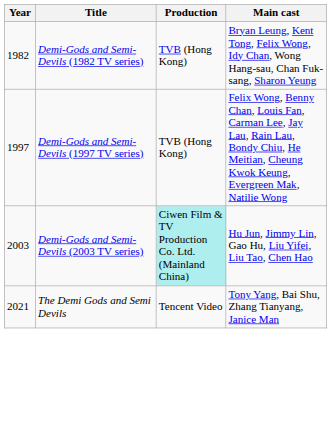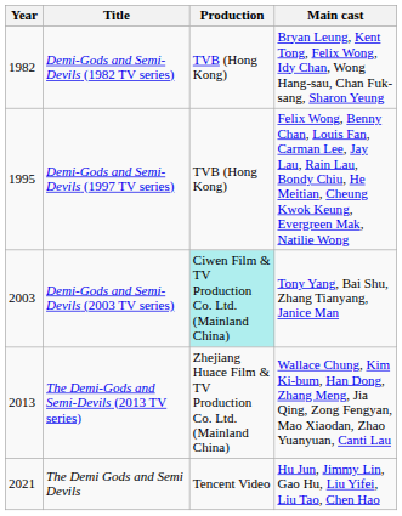Demi-Gods and Semi-Devils (1997 TV series) | Year: 1997 -> 1995
Demi-Gods and Semi-Devils (2003 TV series) | Main cast: Hu Jun, Jimmy Lin, Gao Hu, Liu Yifei, Liu Tao, Chen Hao -> Tony Yang, Bai Shu, Zhang Tianyang, Janice Man
+ row: 2013 | The Demi-Gods and Semi-Devils (2013 TV series) | Zhejiang Huace Film & TV Production Co. Ltd. (Mainland China) | Wallace Chung, Kim Ki-bum, Han Dong, Zhang Meng, Jia Qing, Zong Fengyan, Mao Xiaodan, Zhao Yuanyuan, Canti Lau
The Demi Gods and Semi Devils | Main cast: Tony Yang, Bai Shu, Zhang Tianyang, Janice Man -> Hu Jun, Jimmy Lin, Gao Hu, Liu Yifei, Liu Tao, Chen Hao
